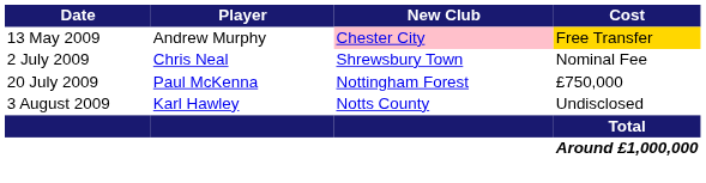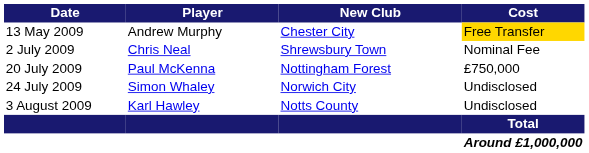13 May 2009 | New Club: pink background -> no background
+ row: 24 July 2009 | Simon Whaley | Norwich City | Undisclosed
